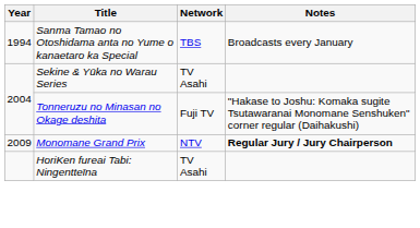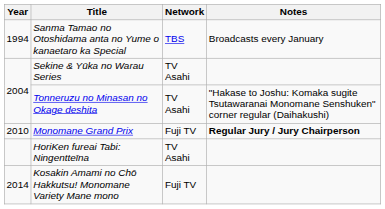Tonneruzu no Minasan no Okage deshita | Network: Fuji TV -> TV Asahi
Monomane Grand Prix | Year: 2009 -> 2010
Monomane Grand Prix | Network: NTV -> Fuji TV
+ row: 2014 | Kosakin Amami no Chō Hakkutsu! Monomane Variety Mane mono | Fuji TV
